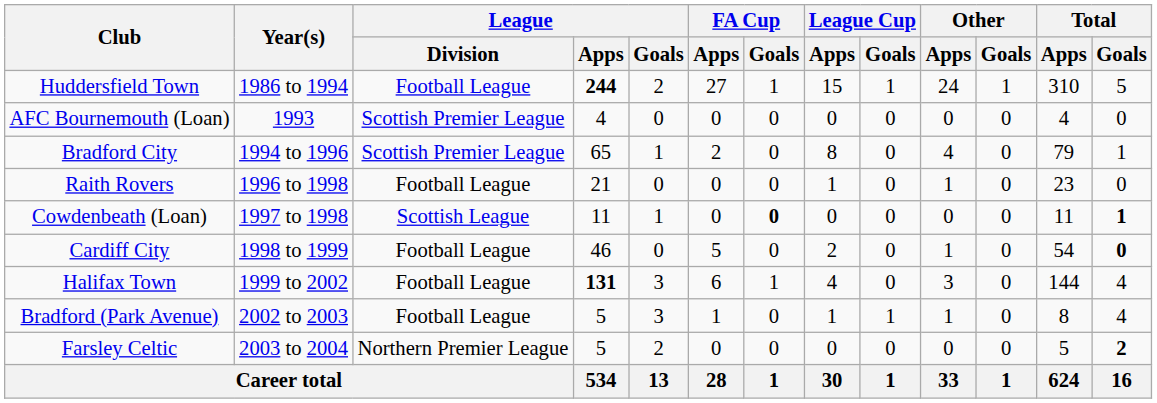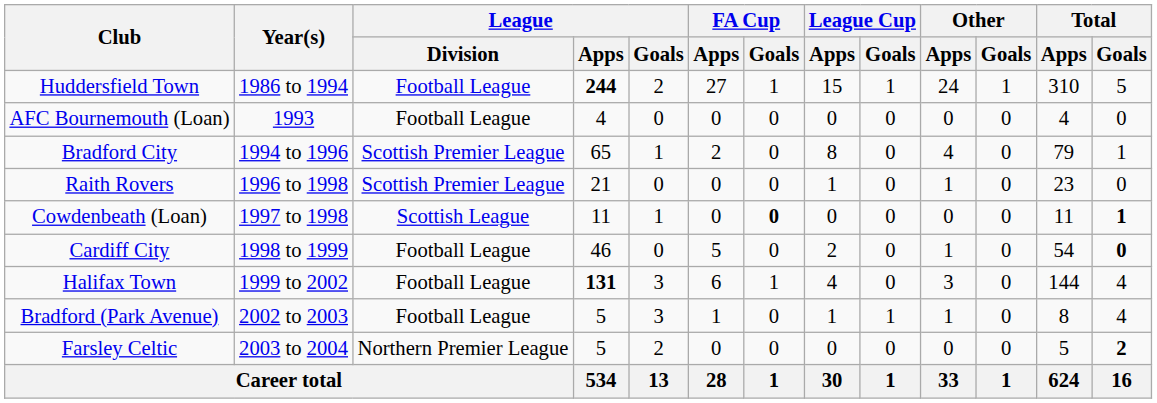AFC Bournemouth (Loan) | League / Division: Scottish Premier League -> Football League
Raith Rovers | League / Division: Football League -> Scottish Premier League
